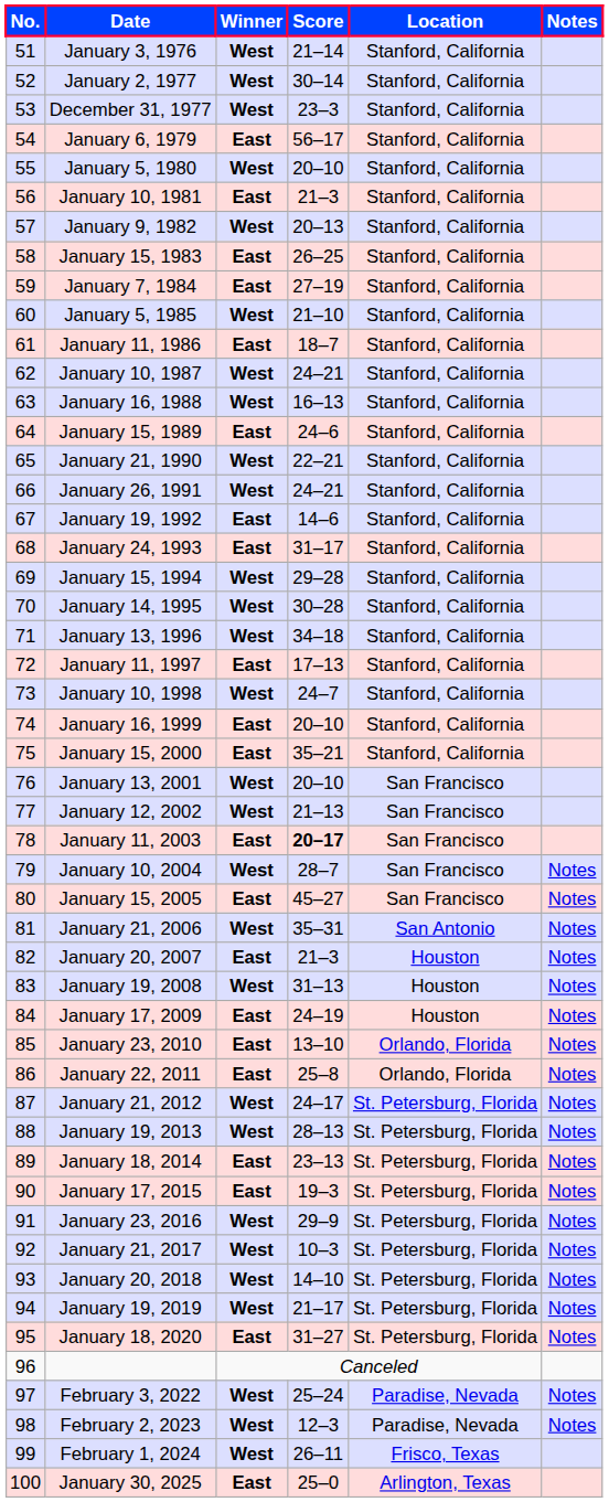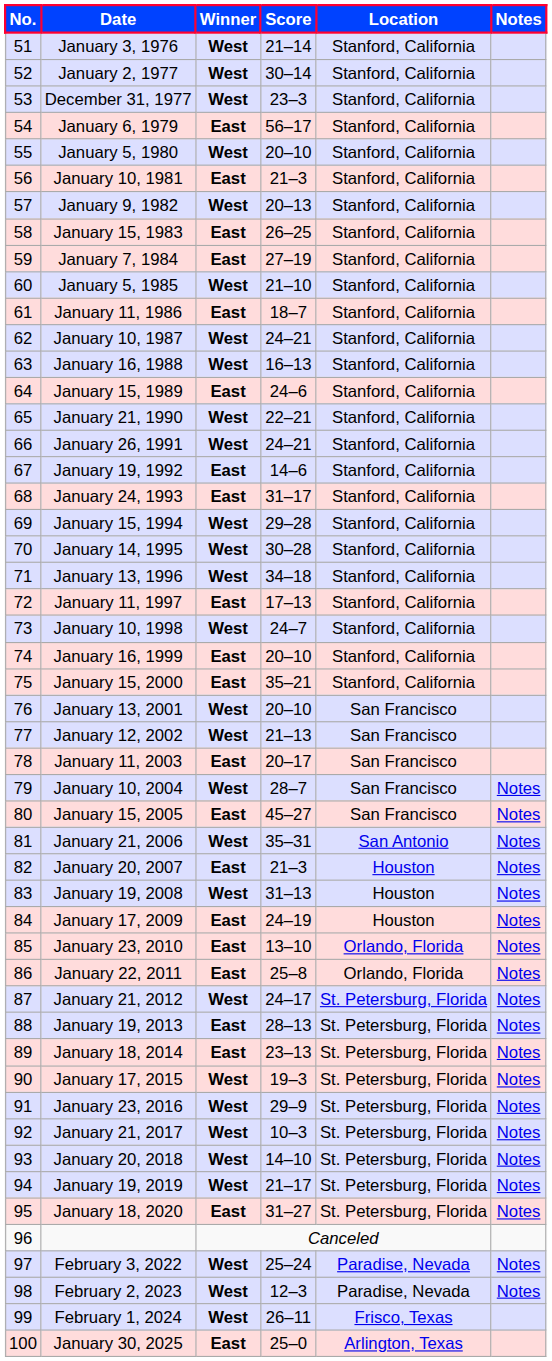January 11, 2003 | Score: bold -> normal
January 19, 2013 | Winner: West -> East
January 17, 2015 | Winner: East -> West
